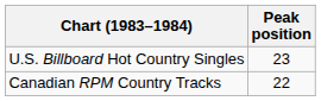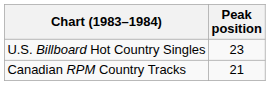Canadian RPM Country Tracks | Peak position: 22 -> 21
